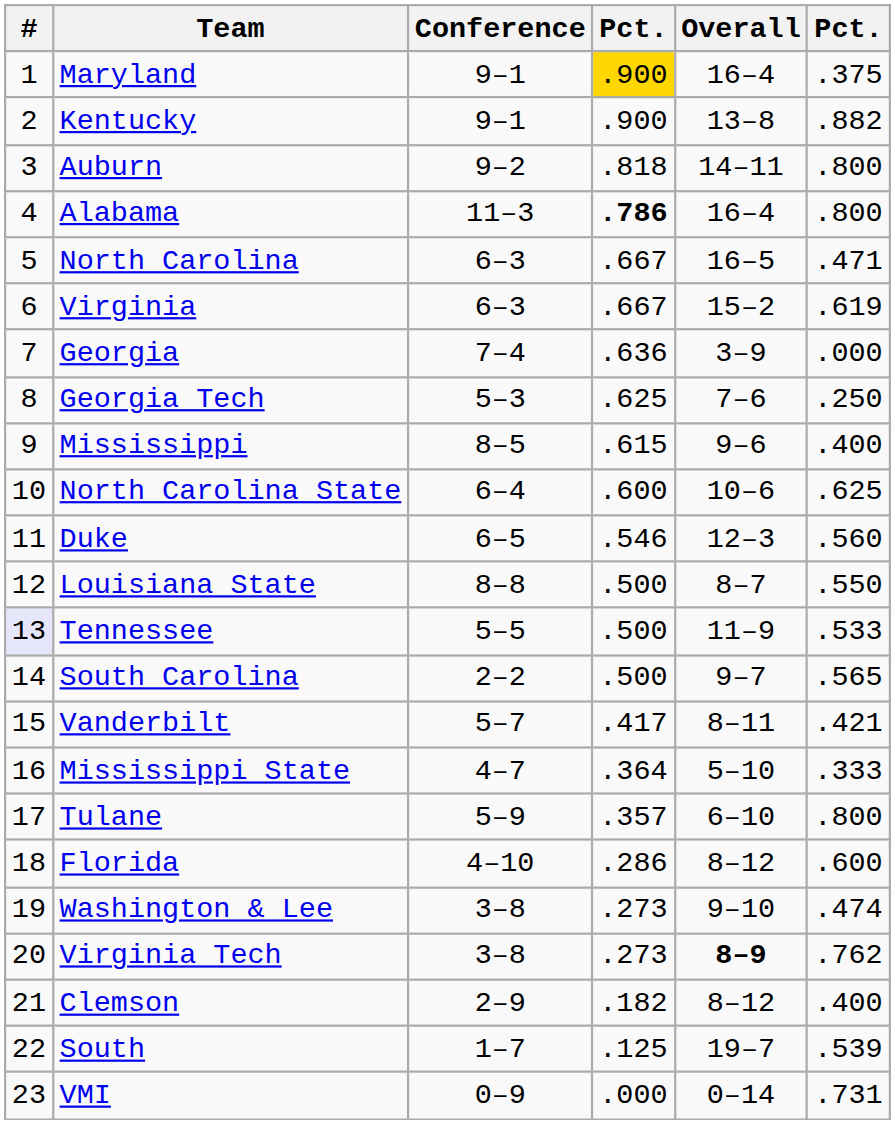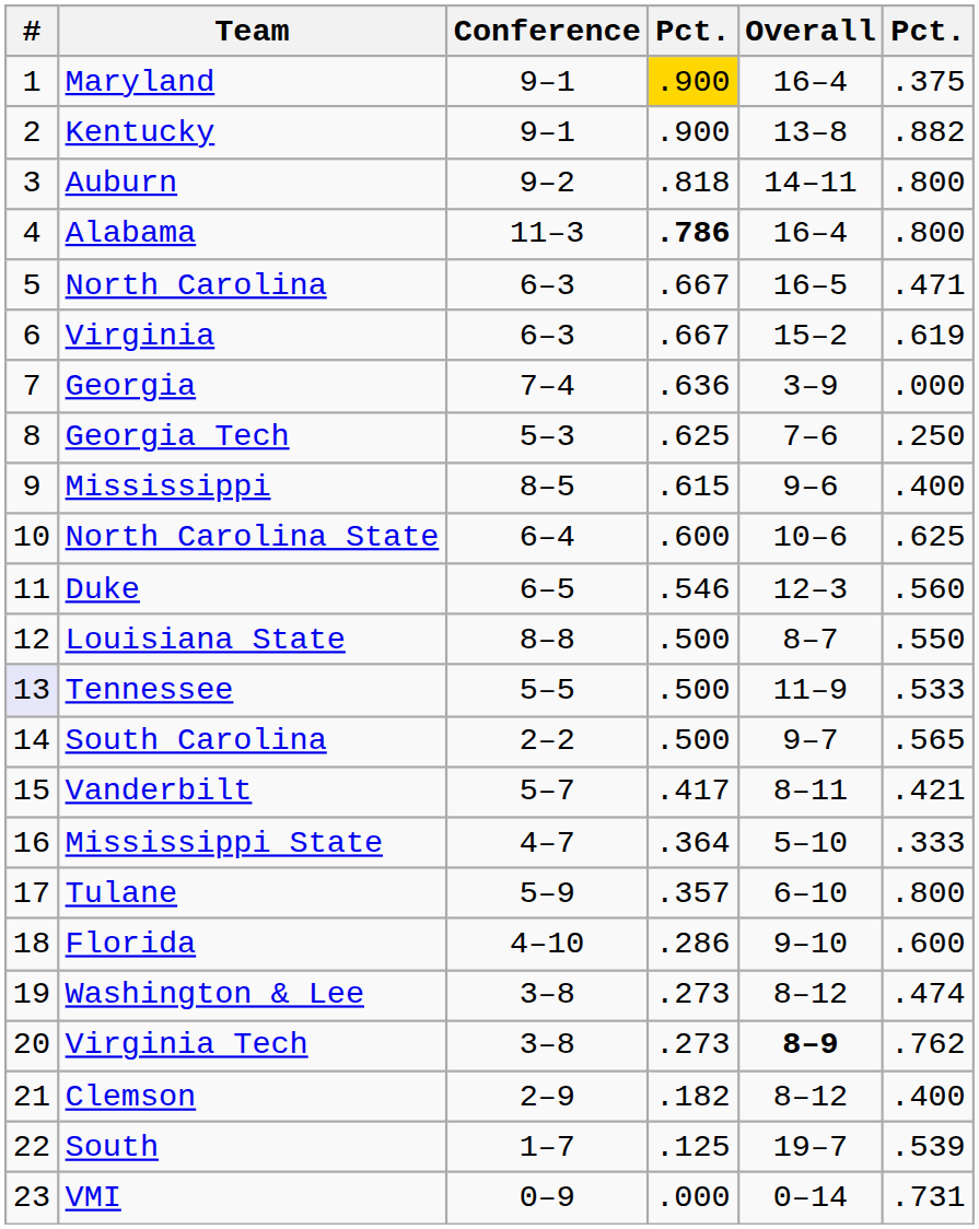Florida | Overall: 8–12 -> 9–10
Washington & Lee | Overall: 9–10 -> 8–12
